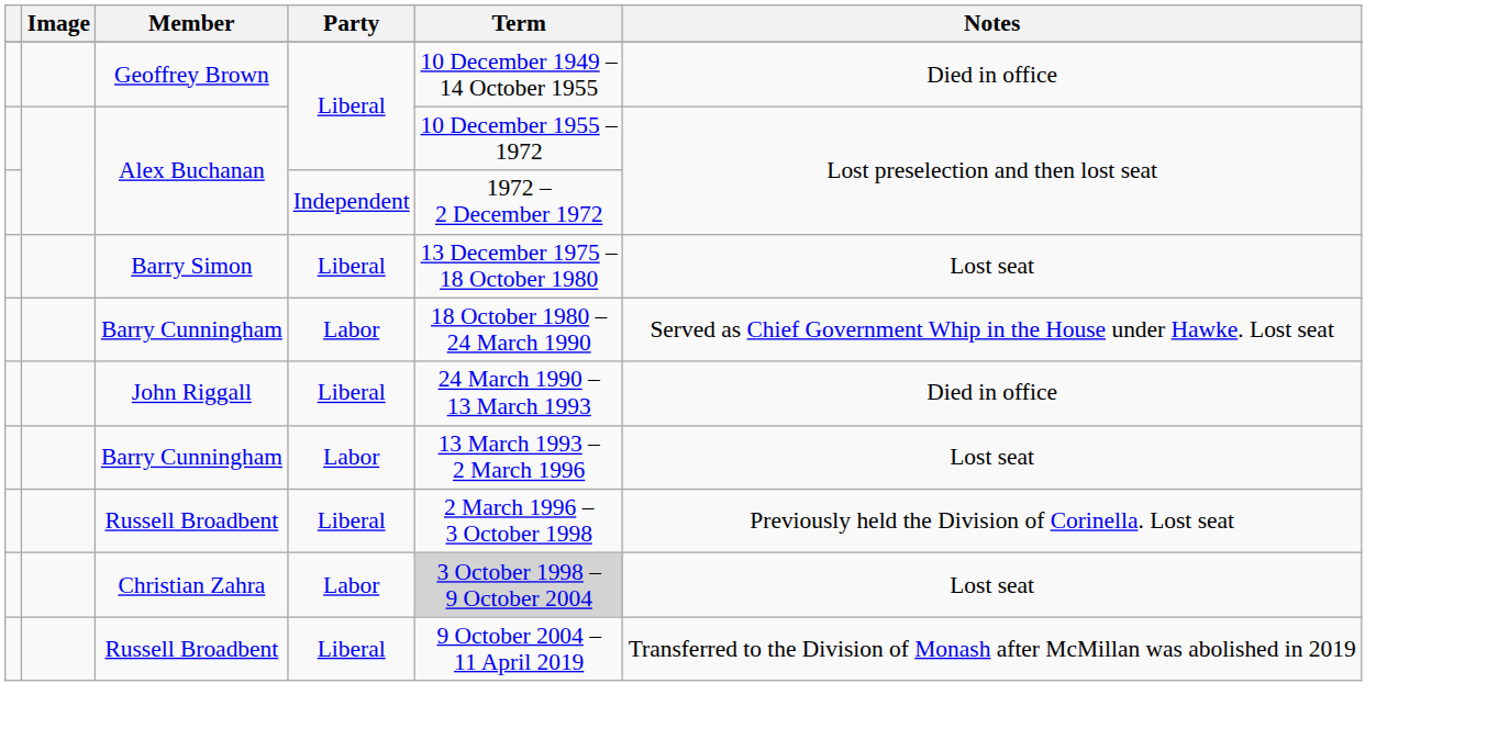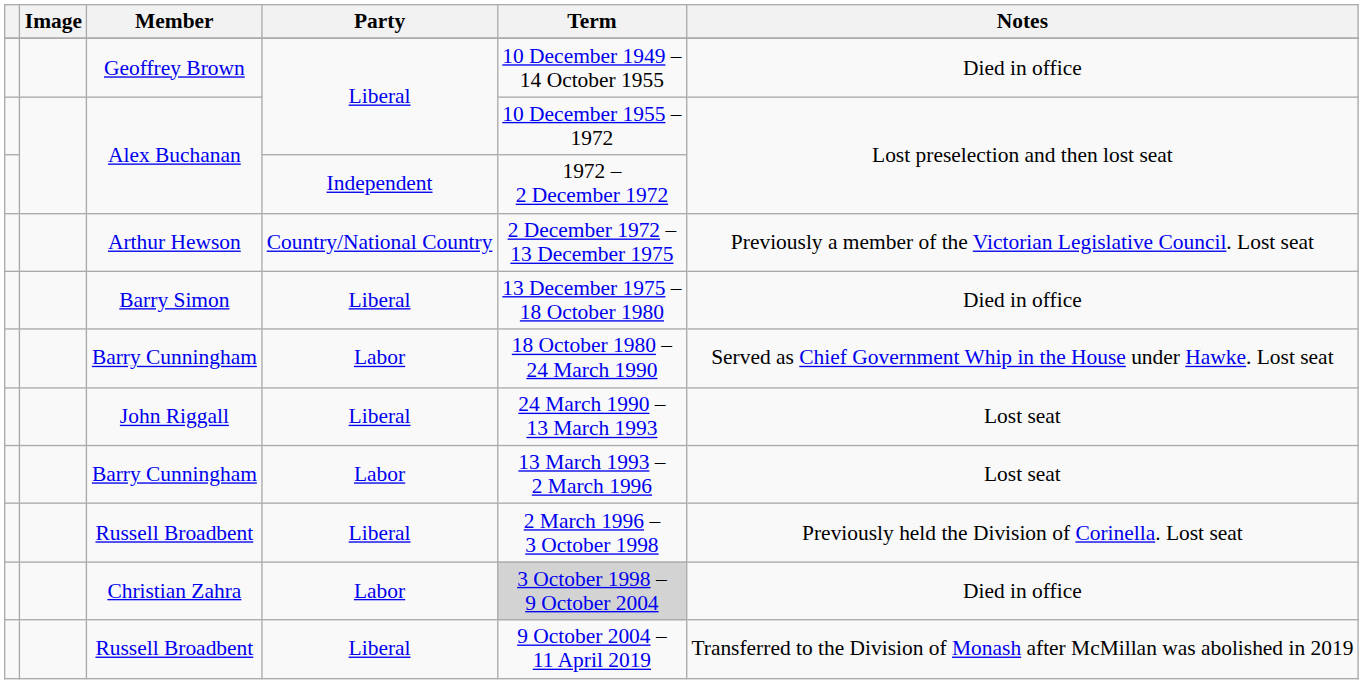+ row: Arthur Hewson | Country/National Country | 2 December 1972 – 13 December 1975 | Previously a member of the Victorian Legislative Council. Lost seat
Barry Simon | Notes: Lost seat -> Died in office
John Riggall | Notes: Died in office -> Lost seat
Christian Zahra | Notes: Lost seat -> Died in office
